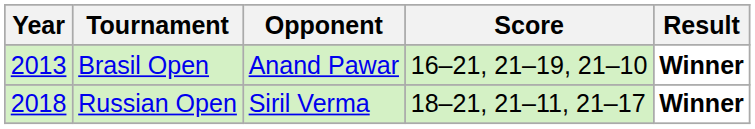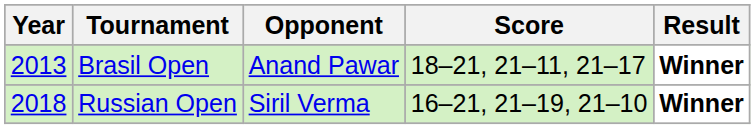Brasil Open | Score: 16–21, 21–19, 21–10 -> 18–21, 21–11, 21–17
Russian Open | Score: 18–21, 21–11, 21–17 -> 16–21, 21–19, 21–10
